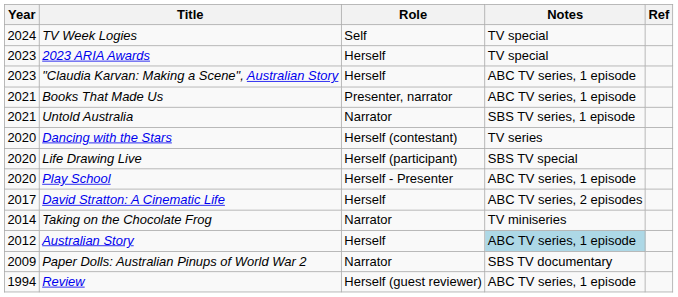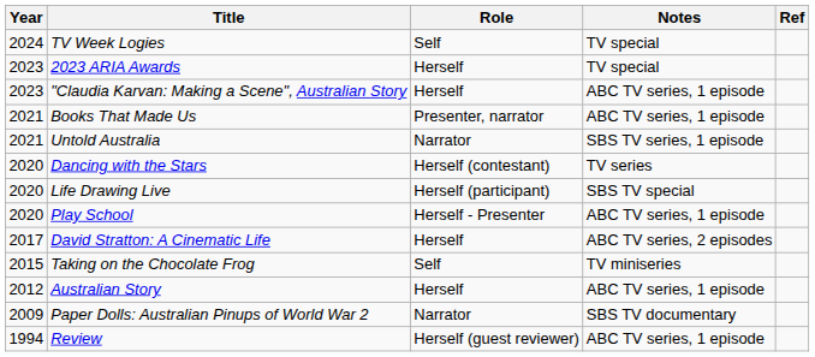Taking on the Chocolate Frog | Year: 2014 -> 2015
Taking on the Chocolate Frog | Role: Narrator -> Self
Australian Story | Notes: lightblue background -> no background
